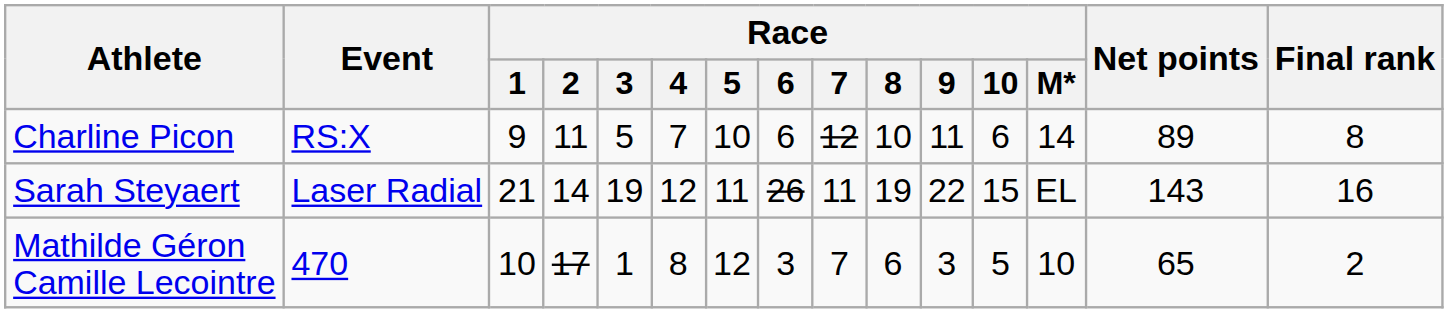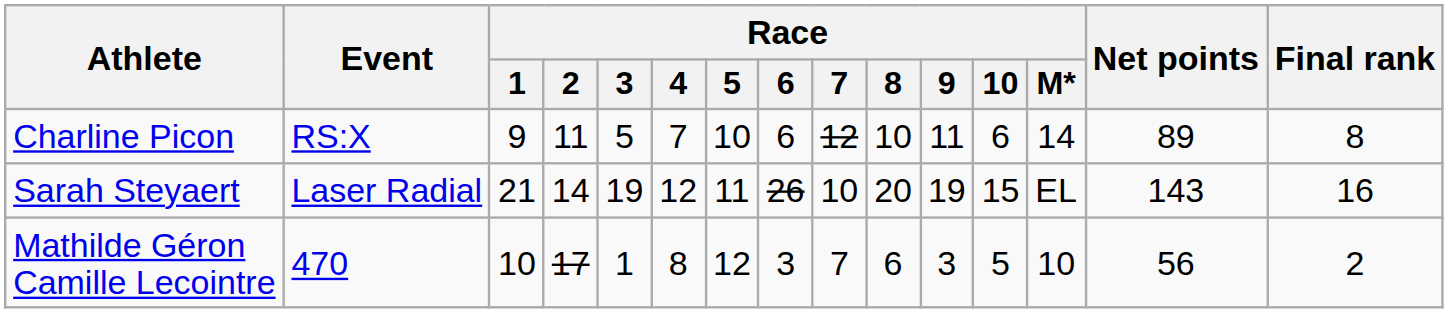Sarah Steyaert | Race / 7: 11 -> 10
Sarah Steyaert | Race / 8: 19 -> 20
Sarah Steyaert | Race / 9: 22 -> 19
Mathilde Géron Camille Lecointre | Net points: 65 -> 56
